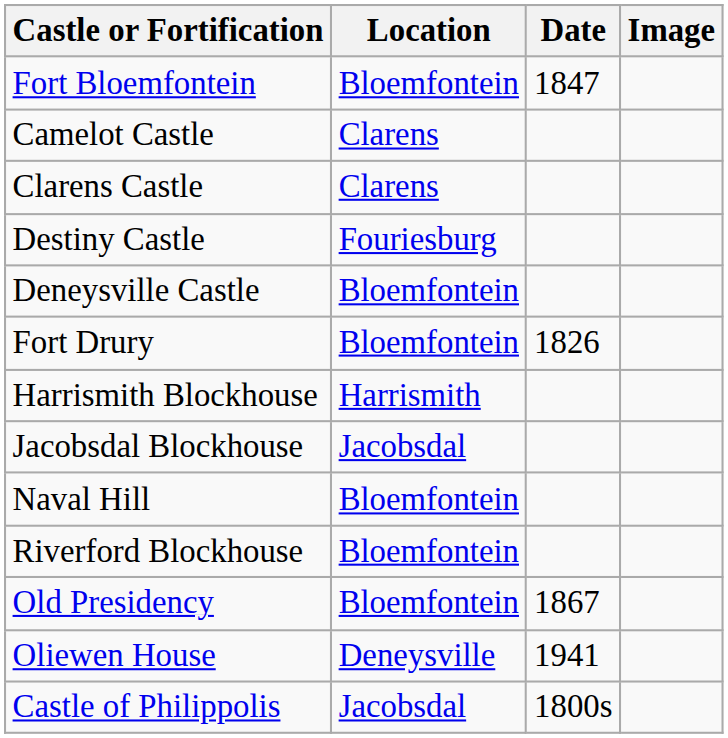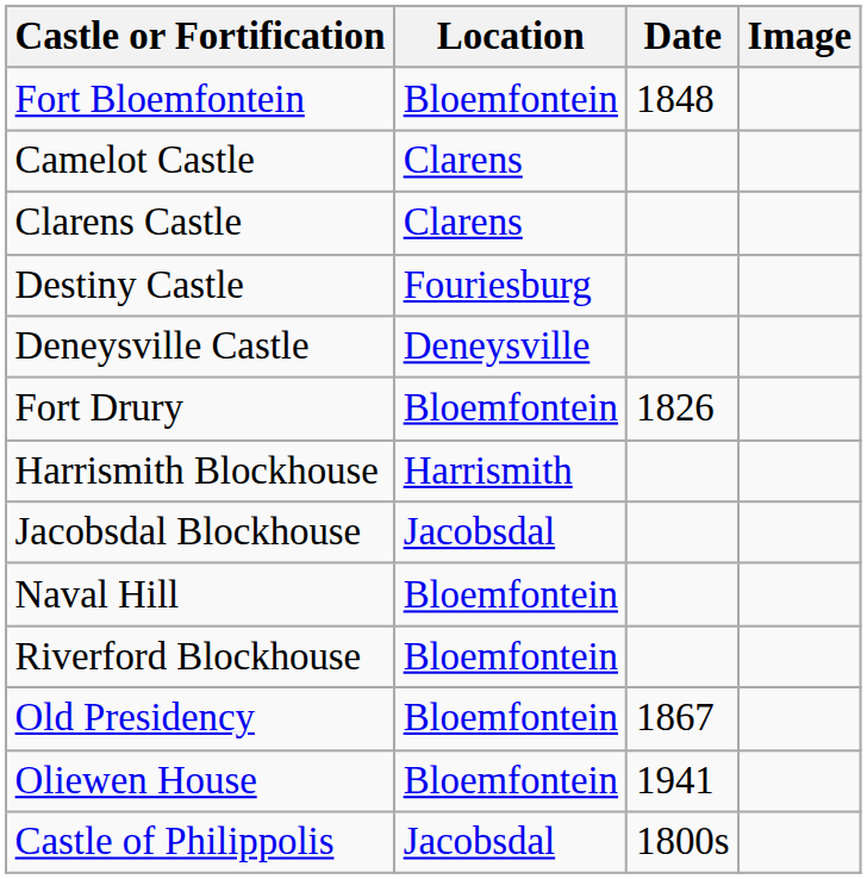Fort Bloemfontein | Date: 1847 -> 1848
Deneysville Castle | Location: Bloemfontein -> Deneysville
Oliewen House | Location: Deneysville -> Bloemfontein
